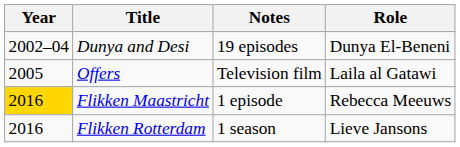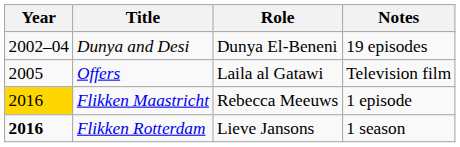columns swapped: Role <-> Notes
Flikken Rotterdam | Year: normal -> bold
